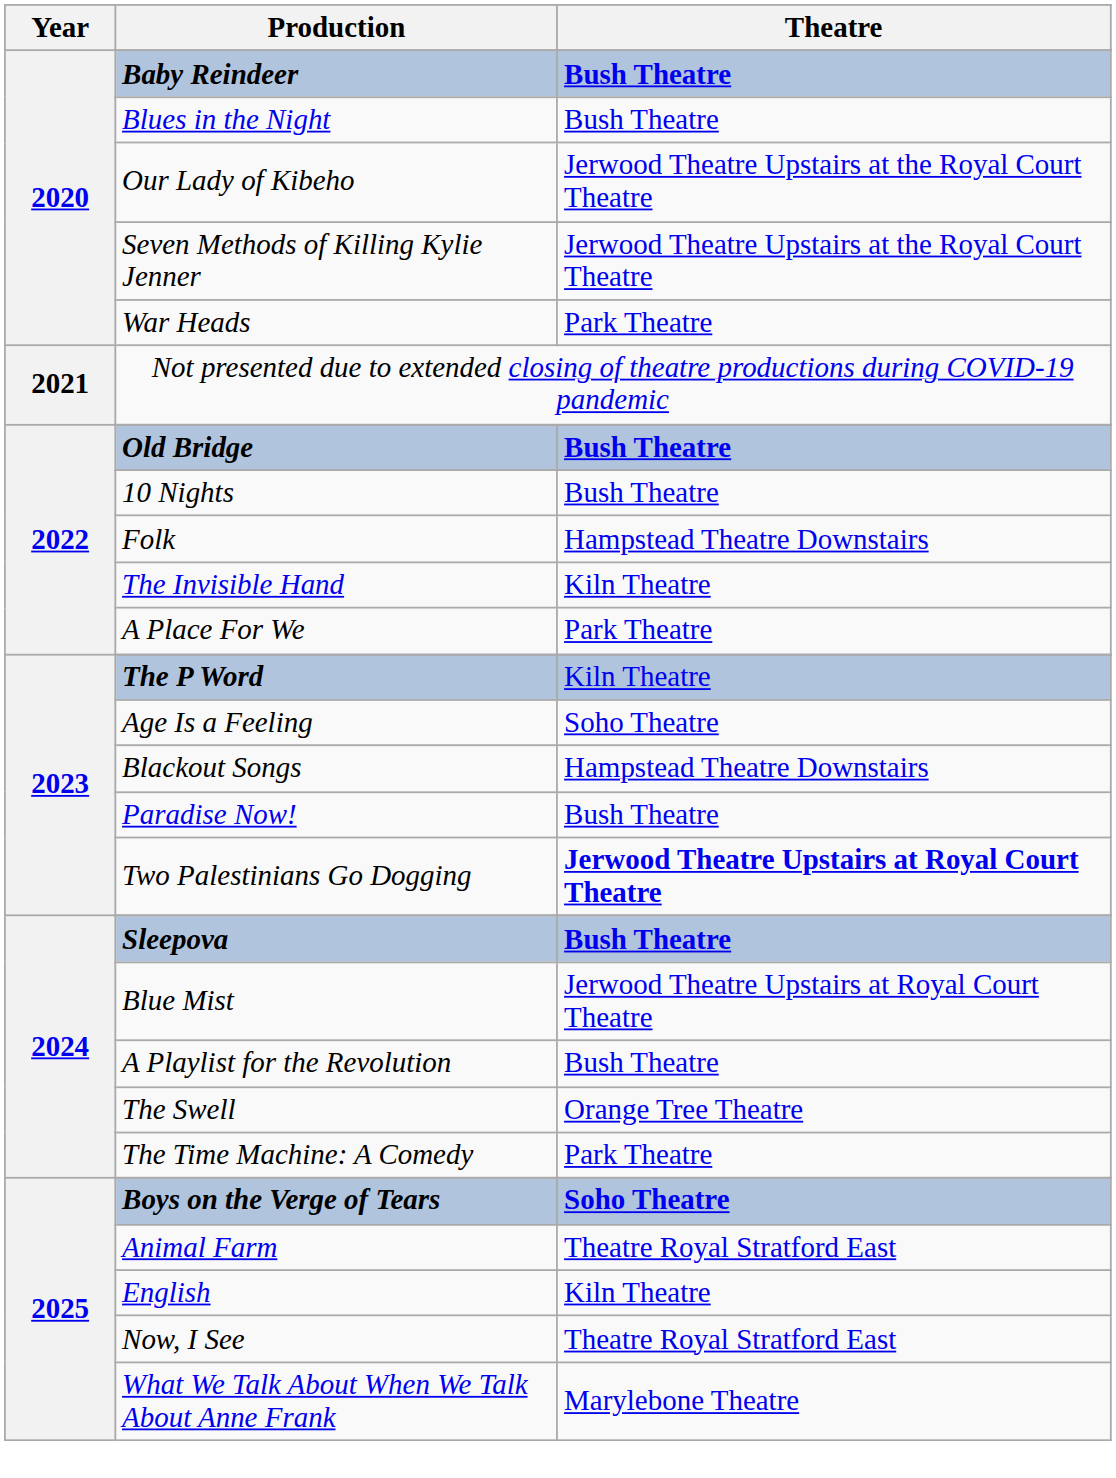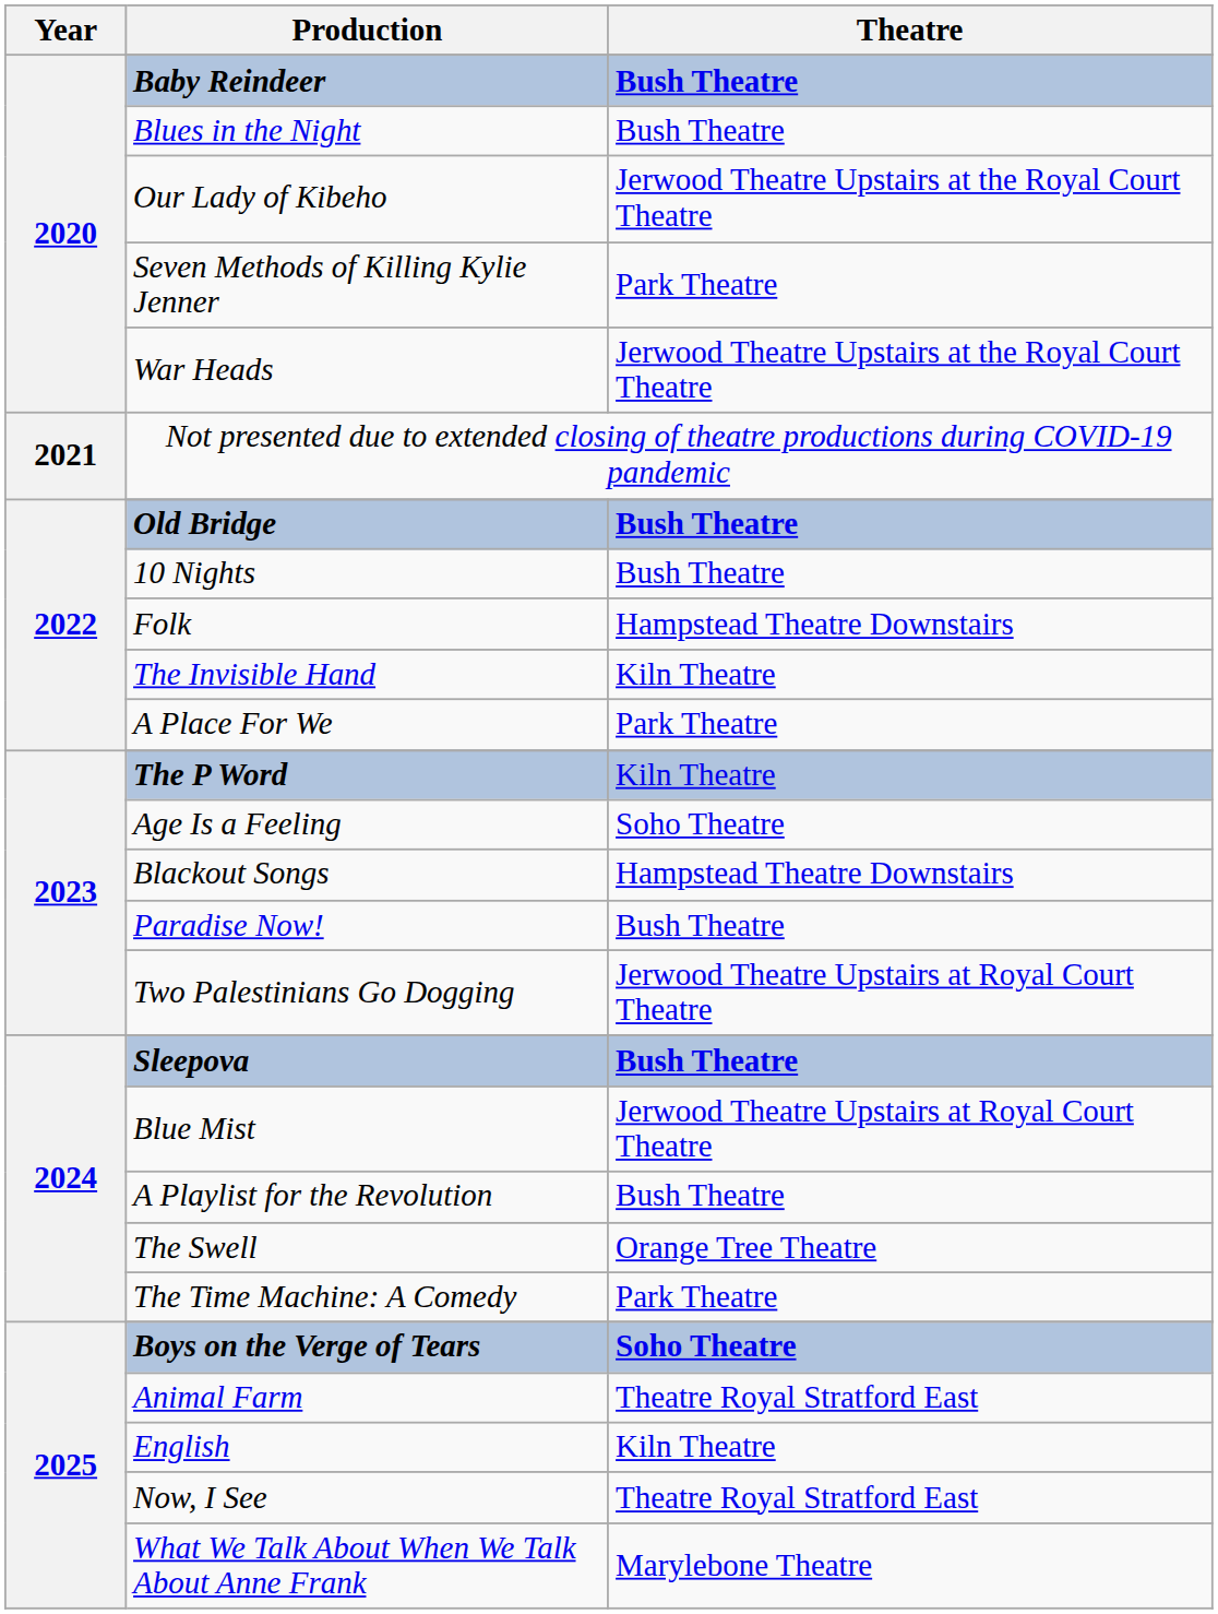Seven Methods of Killing Kylie Jenner | Theatre: Jerwood Theatre Upstairs at the Royal Court Theatre -> Park Theatre
War Heads | Theatre: Park Theatre -> Jerwood Theatre Upstairs at the Royal Court Theatre
Two Palestinians Go Dogging | Theatre: bold -> normal
